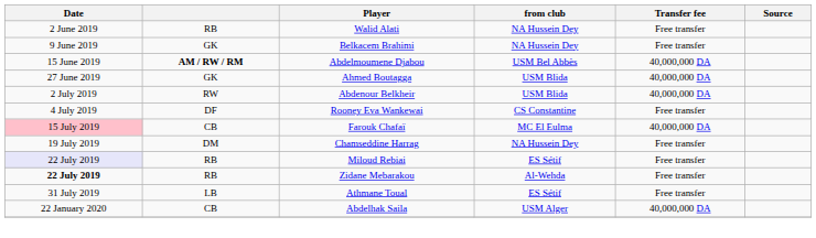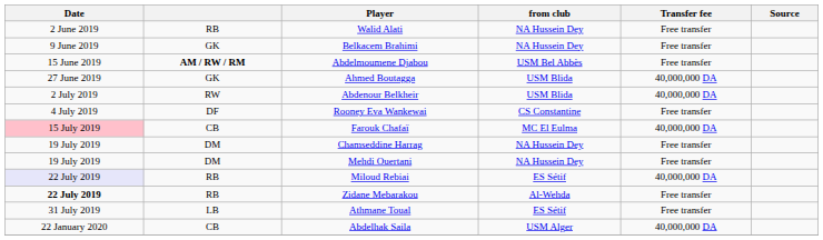Abdelmoumene Djabou | Transfer fee: 40,000,000 DA -> Free transfer
+ row: 19 July 2019 | DM | Mehdi Ouertani | NA Hussein Dey | Free transfer
Miloud Rebiai | Transfer fee: Free transfer -> 40,000,000 DA
